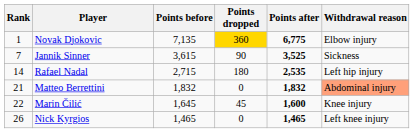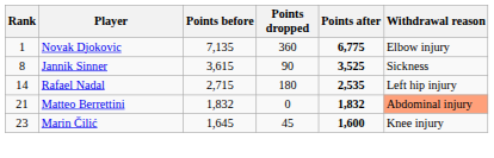Novak Djokovic | Points dropped: gold background -> no background
Jannik Sinner | Rank: 7 -> 8
Marin Čilić | Rank: 22 -> 23
- row: 26 | Nick Kyrgios | 1,465 | 0 | 1,465 | Left knee injury
